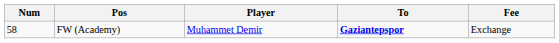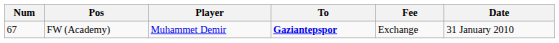+ column: Date | 31 January 2010
FW (Academy) | Num: 58 -> 67
